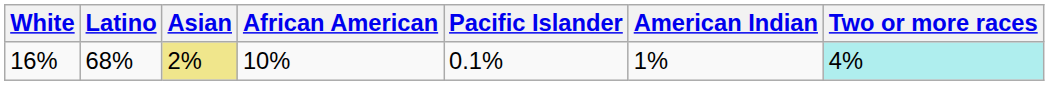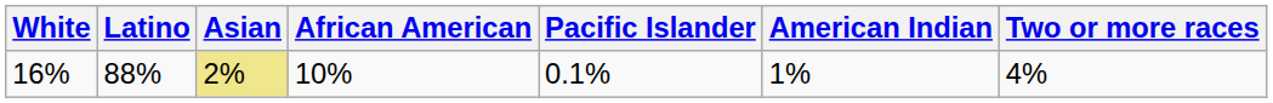16% | Latino: 68% -> 88%
16% | Two or more races: paleturquoise background -> no background
